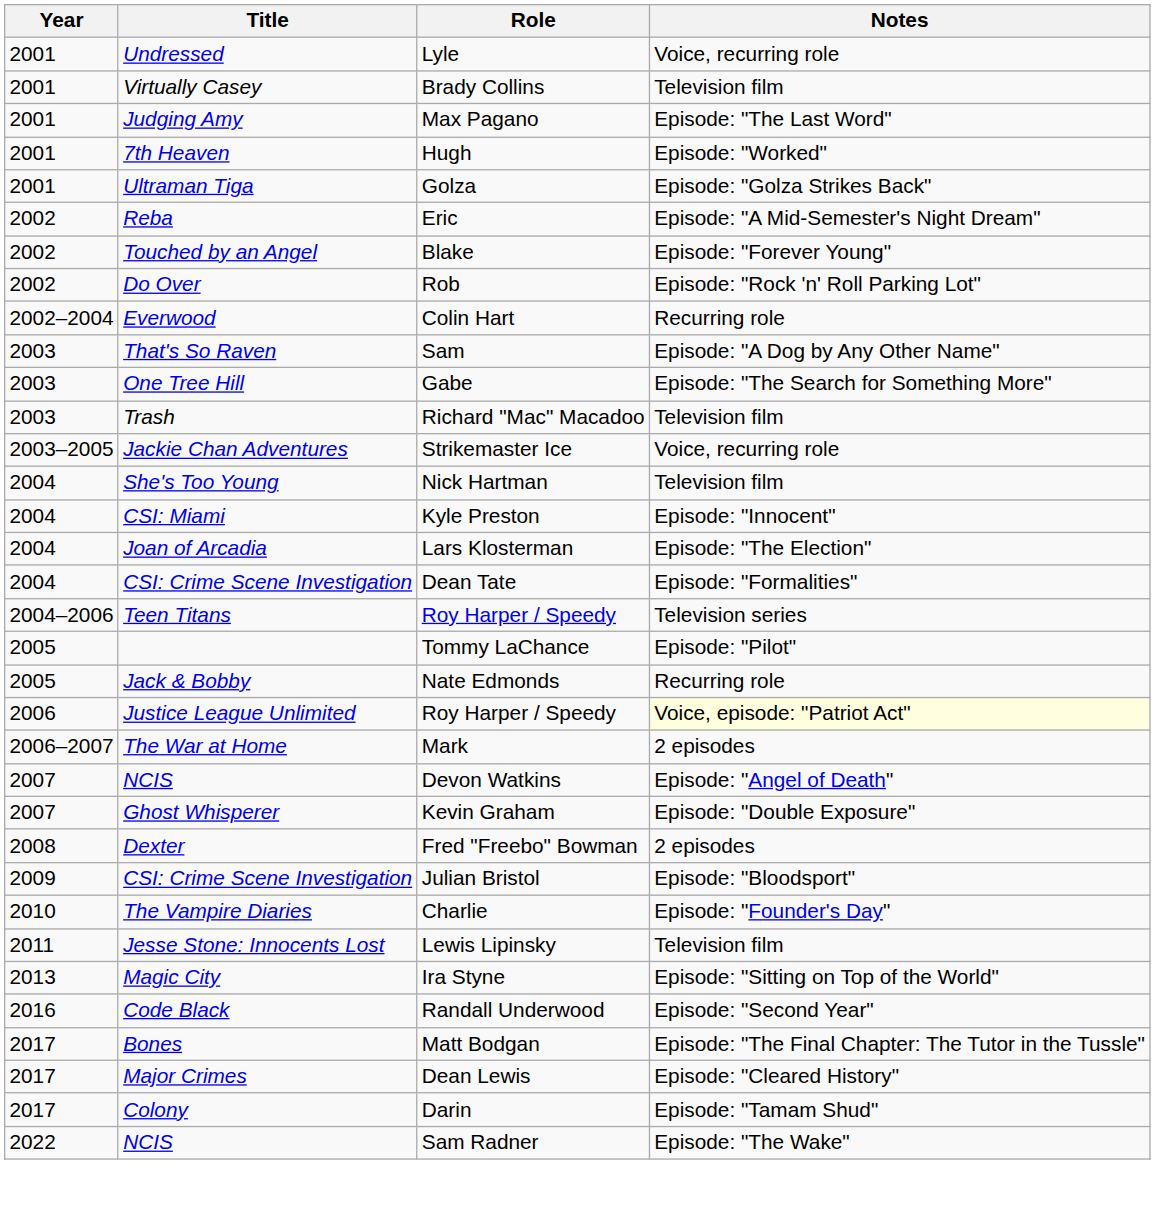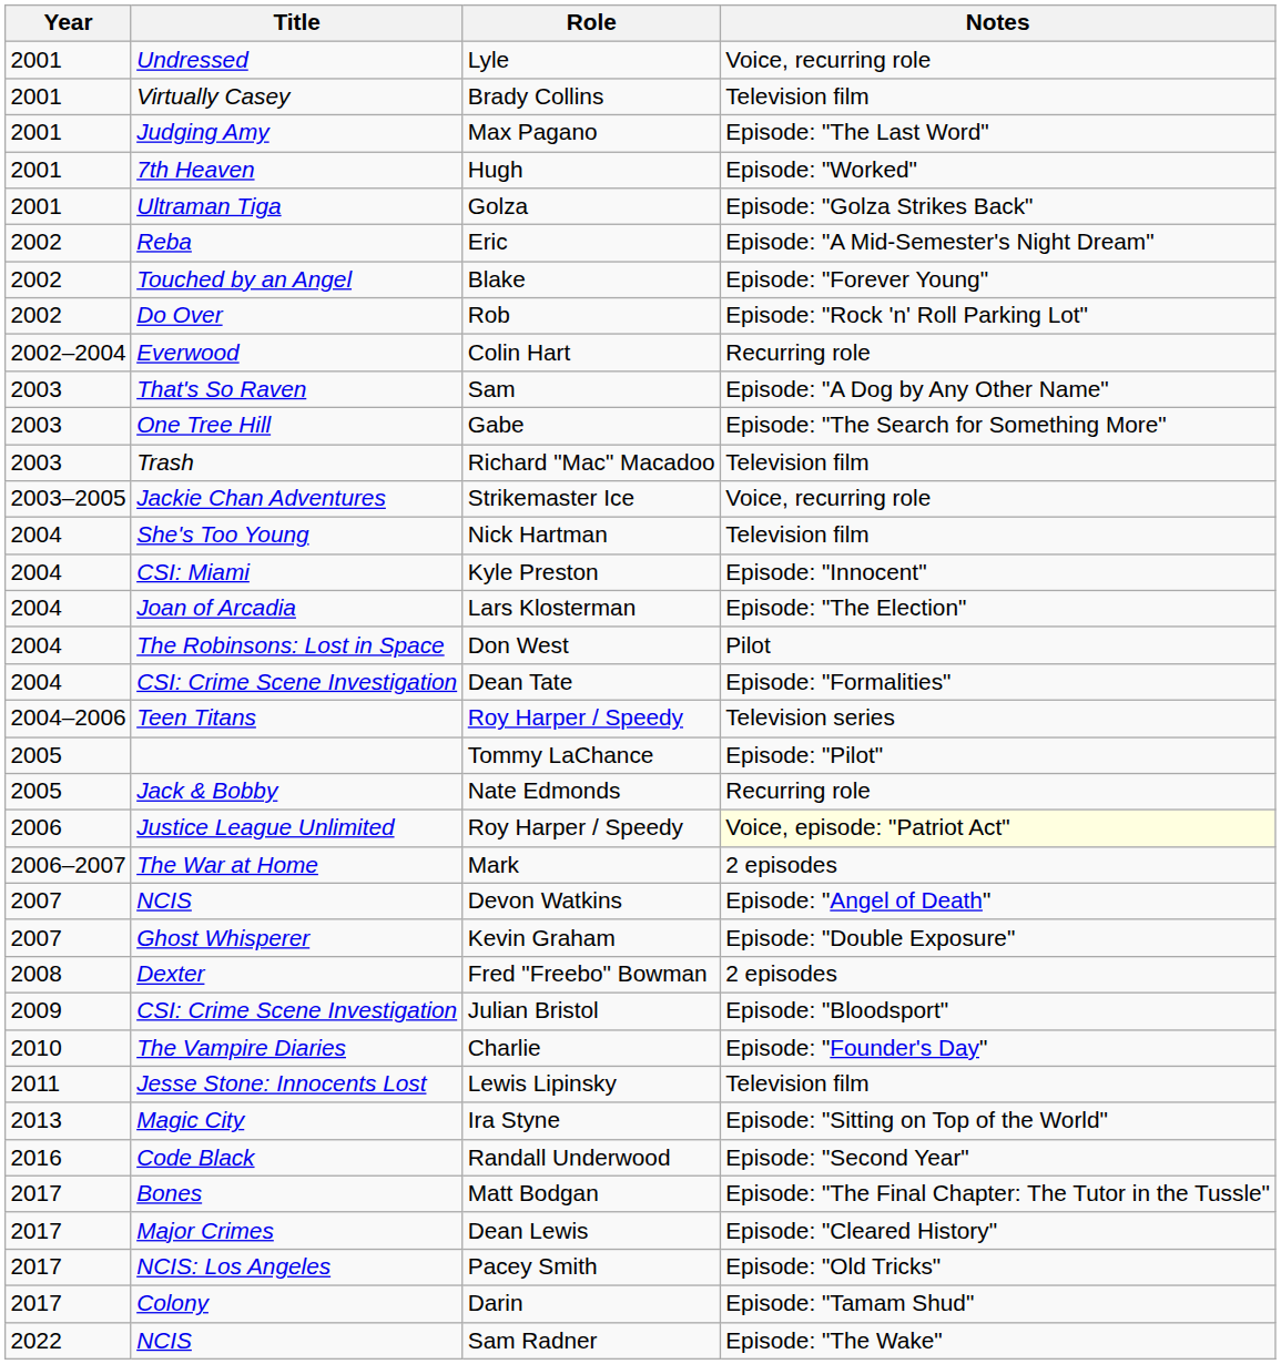+ row: 2004 | The Robinsons: Lost in Space | Don West | Pilot
+ row: 2017 | NCIS: Los Angeles | Pacey Smith | Episode: "Old Tricks"
